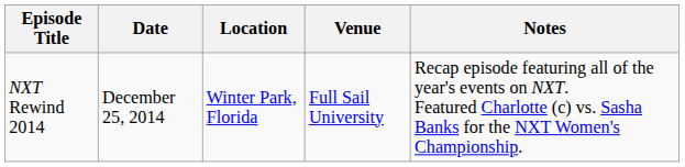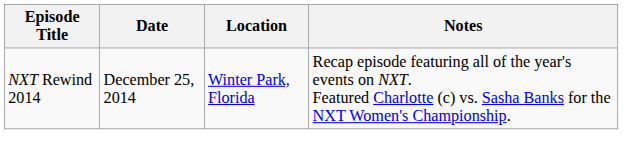- column: Venue | Full Sail University
